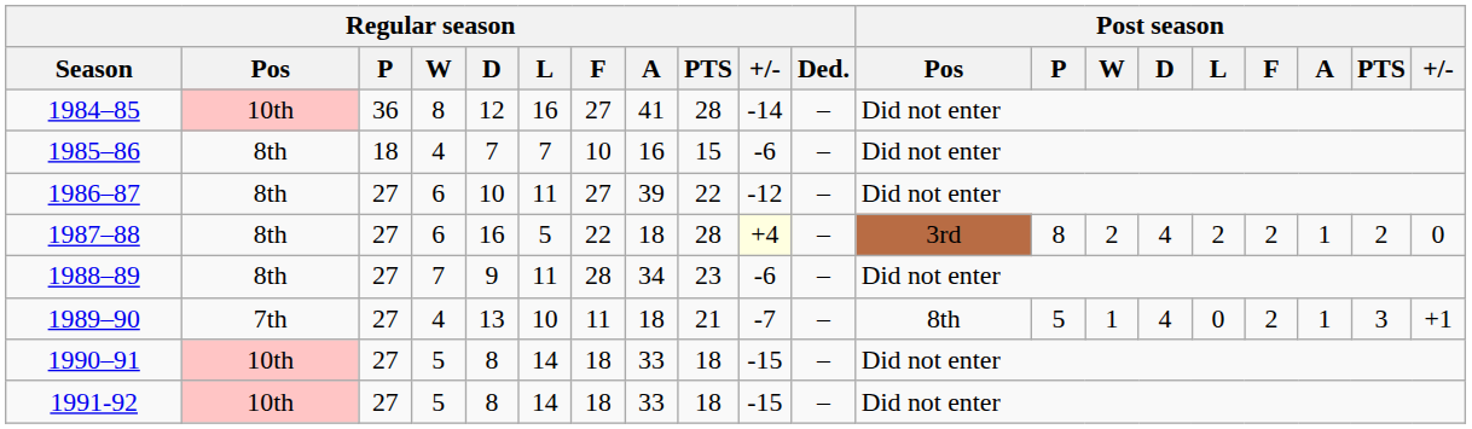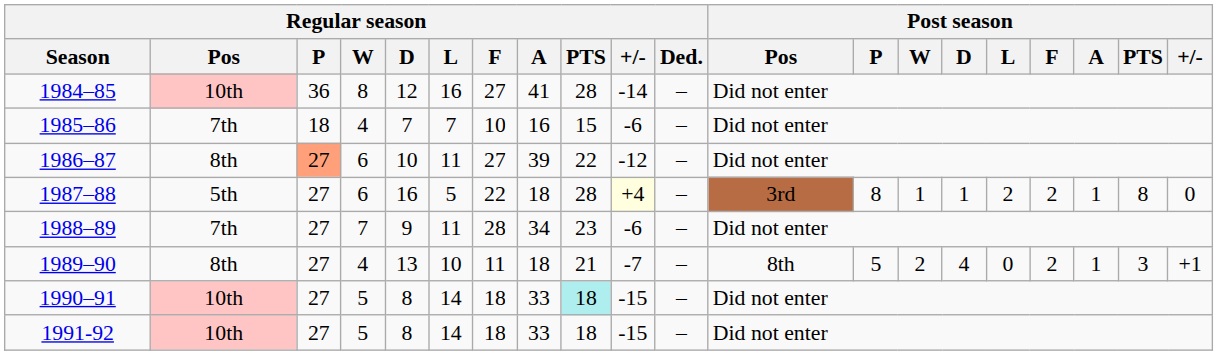1985–86 | Regular season / Pos: 8th -> 7th
1986–87 | Regular season / P: no background -> lightsalmon background
1987–88 | Regular season / Pos: 8th -> 5th
1987–88 | Post season / W: 2 -> 1
1987–88 | Post season / D: 4 -> 1
1987–88 | Post season / PTS: 2 -> 8
1988–89 | Regular season / Pos: 8th -> 7th
1989–90 | Regular season / Pos: 7th -> 8th
1989–90 | Post season / W: 1 -> 2
1990–91 | Regular season / PTS: no background -> paleturquoise background
